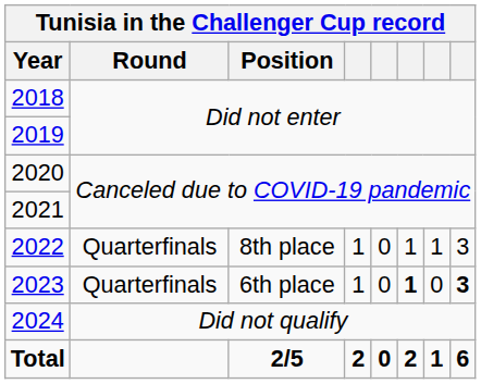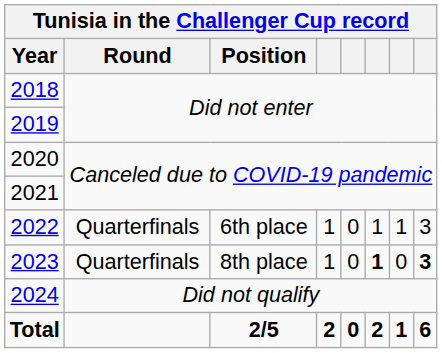2022 | Position: 8th place -> 6th place
2023 | Position: 6th place -> 8th place
